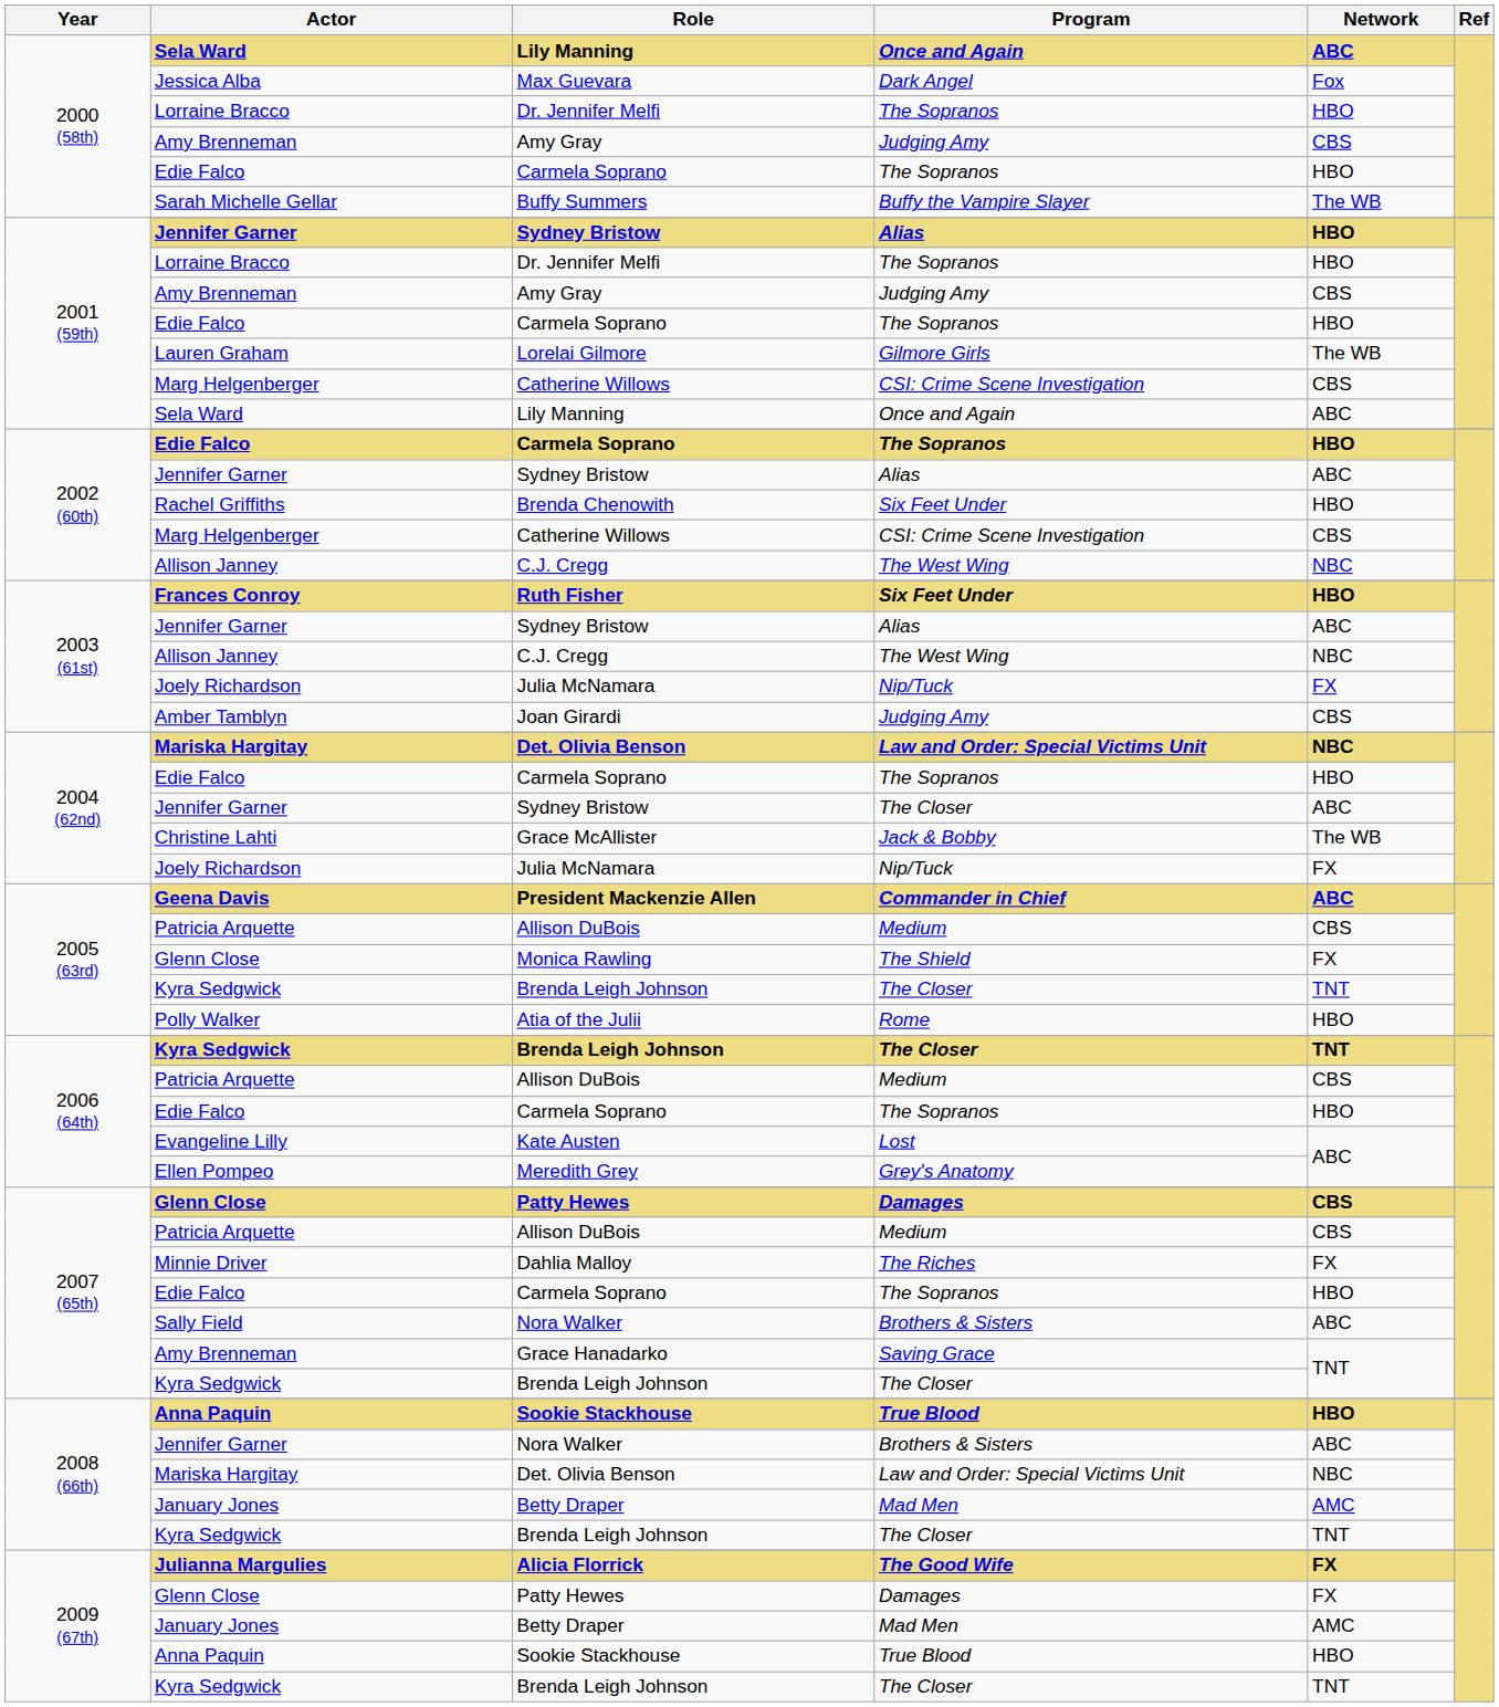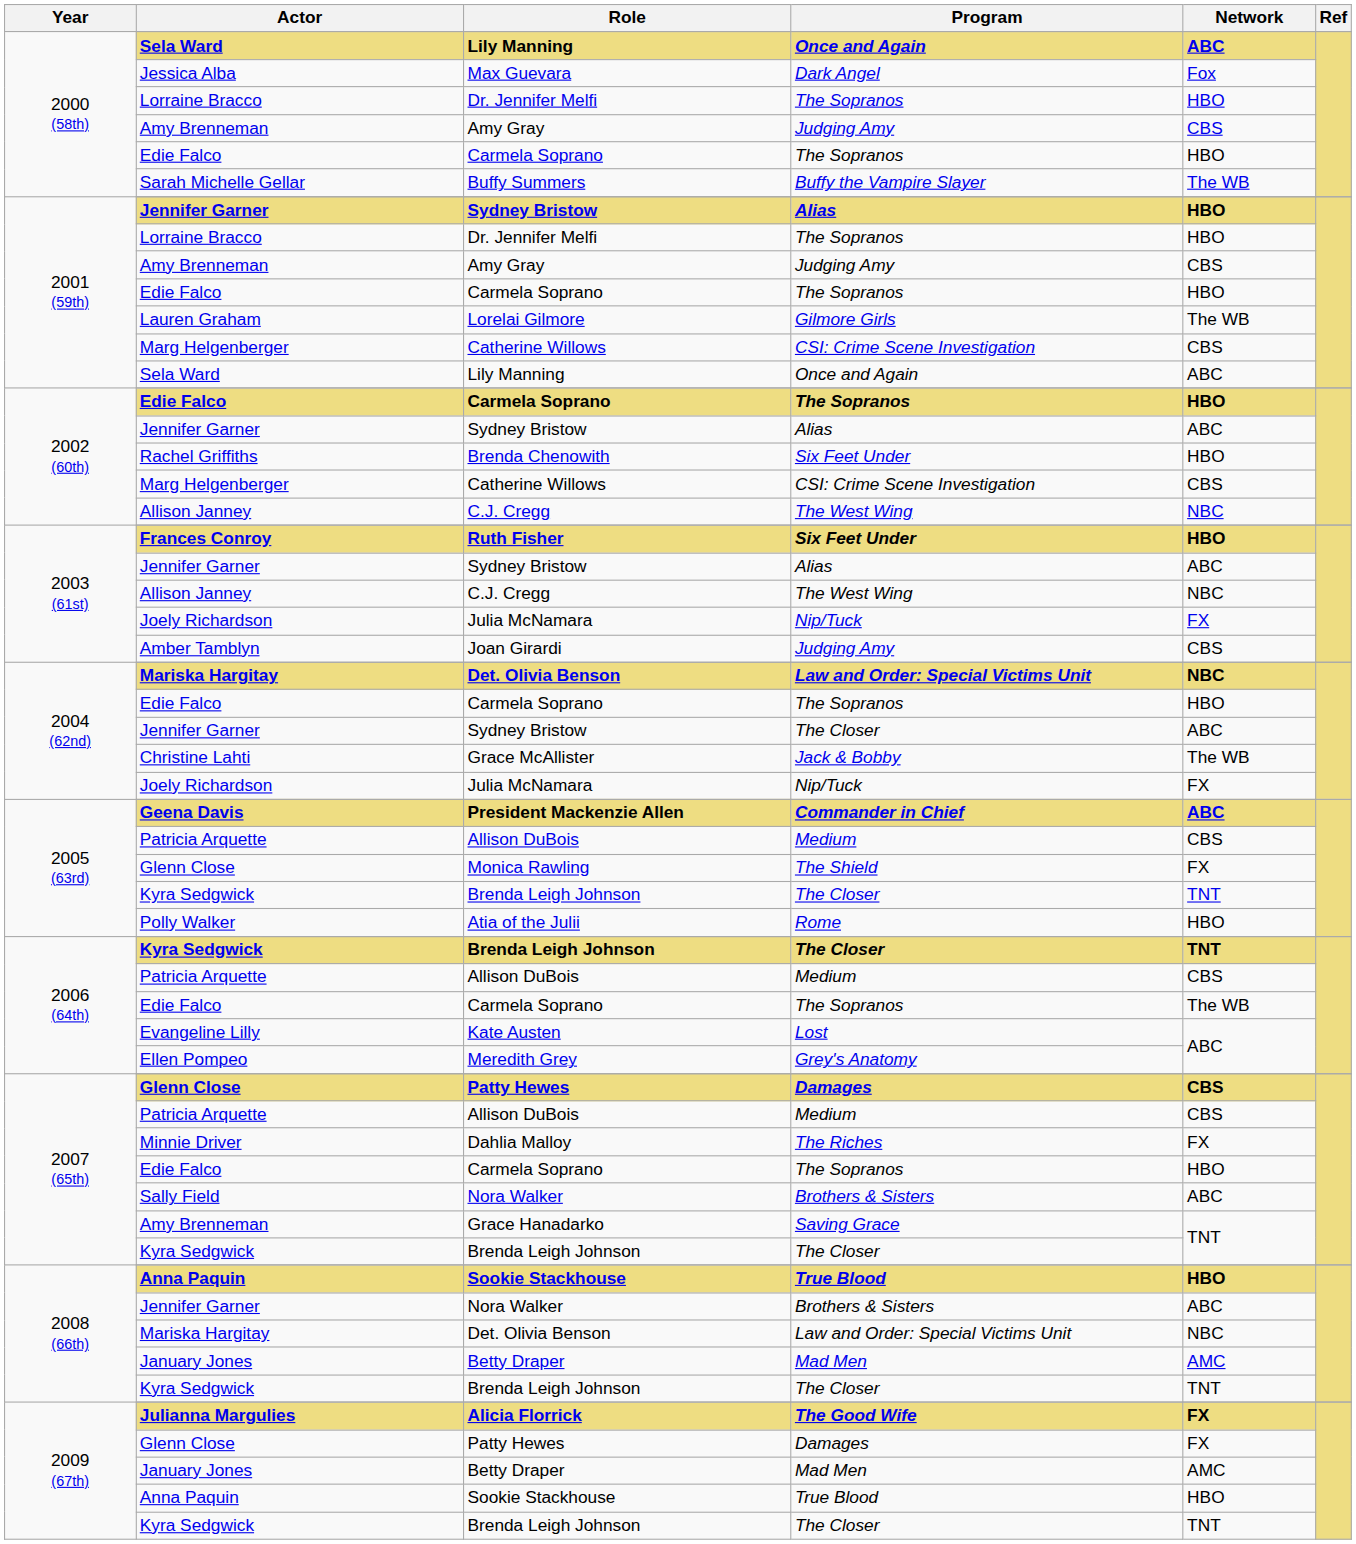2006 (64th) / Carmela Soprano | Network: HBO -> The WB
